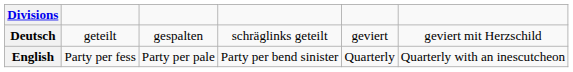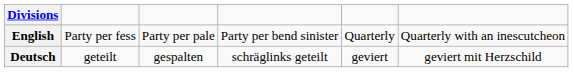rows swapped: English <-> Deutsch
